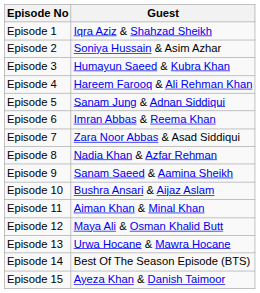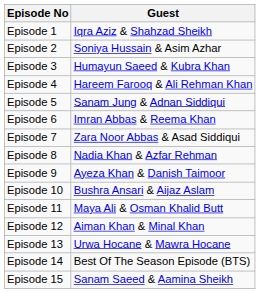Episode 9 | Guest: Sanam Saeed & Aamina Sheikh -> Ayeza Khan & Danish Taimoor
Episode 11 | Guest: Aiman Khan & Minal Khan -> Maya Ali & Osman Khalid Butt
Episode 12 | Guest: Maya Ali & Osman Khalid Butt -> Aiman Khan & Minal Khan
Episode 15 | Guest: Ayeza Khan & Danish Taimoor -> Sanam Saeed & Aamina Sheikh
